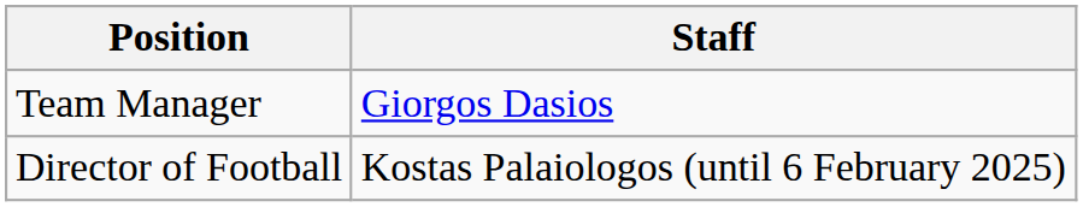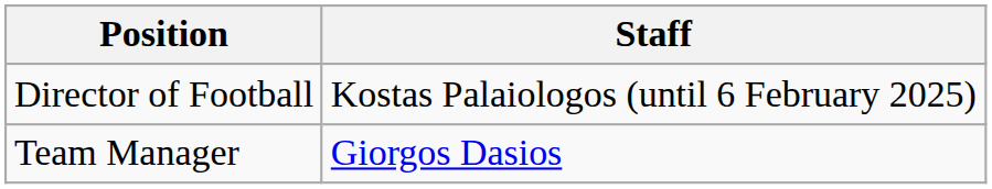rows swapped: Director of Football <-> Team Manager
